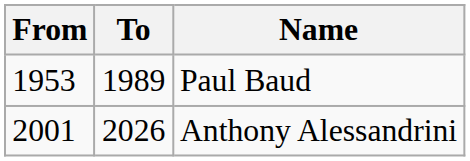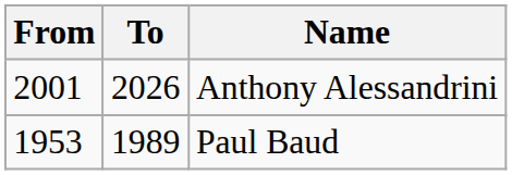rows swapped: Paul Baud <-> Anthony Alessandrini
